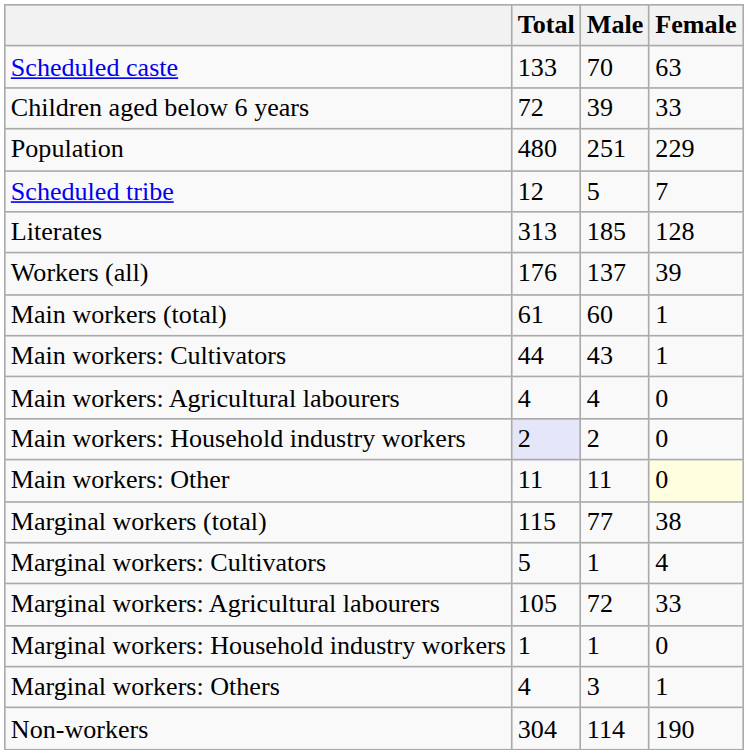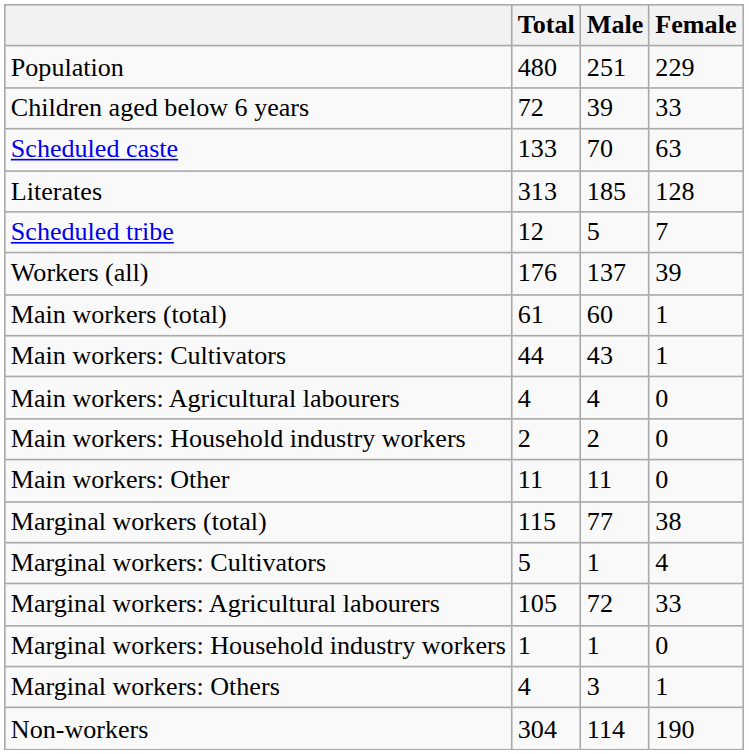rows swapped: Population <-> Scheduled caste
rows swapped: Scheduled tribe <-> Literates
Main workers: Household industry workers | Total: lavender background -> no background
Main workers: Other | Female: lightyellow background -> no background
